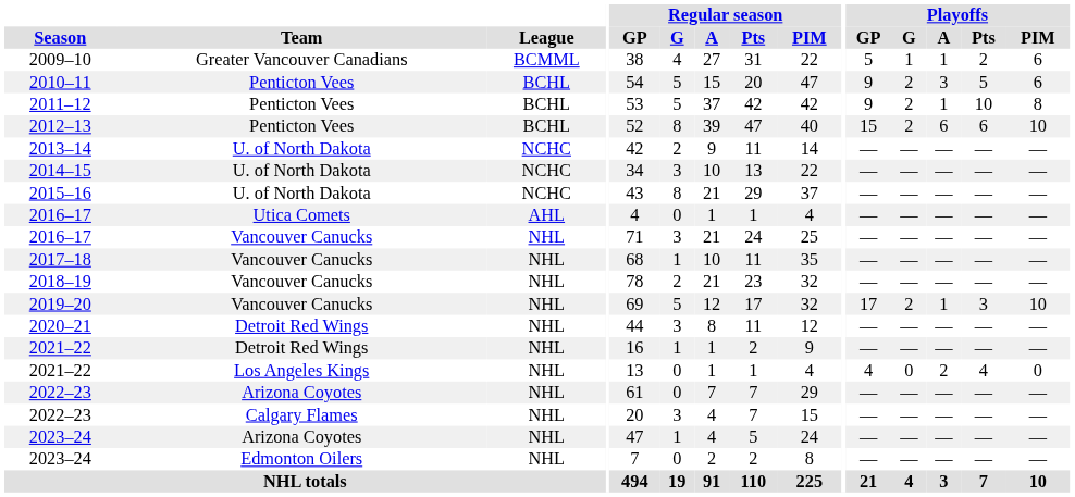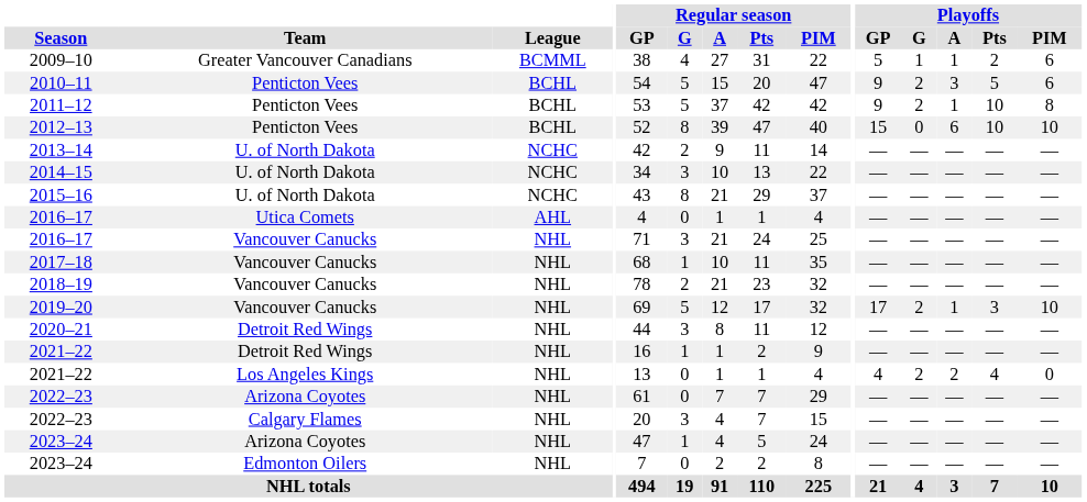2012–13 | Playoffs / G: 2 -> 0
2012–13 | Playoffs / Pts: 6 -> 10
2021–22 / Los Angeles Kings | Playoffs / G: 0 -> 2
